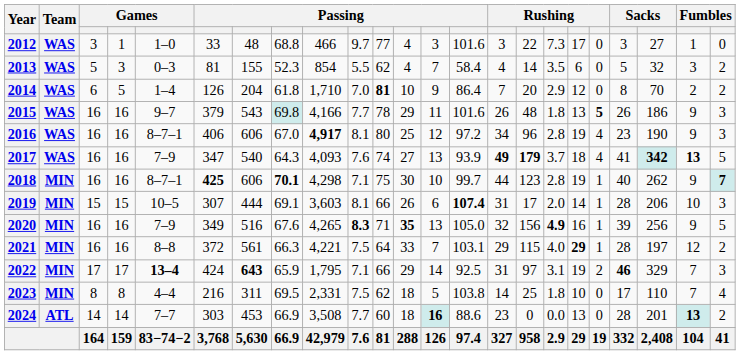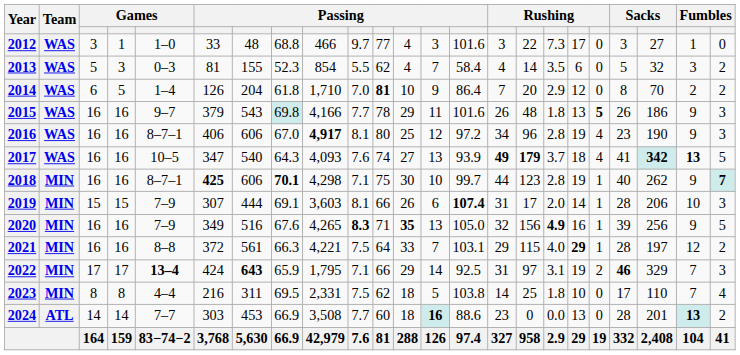2017 | column 5: 7–9 -> 10–5
2019 | column 5: 10–5 -> 7–9
